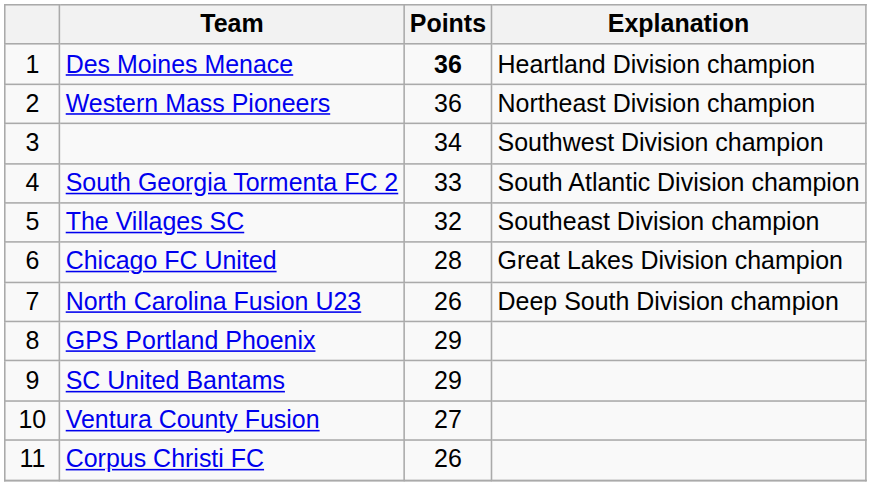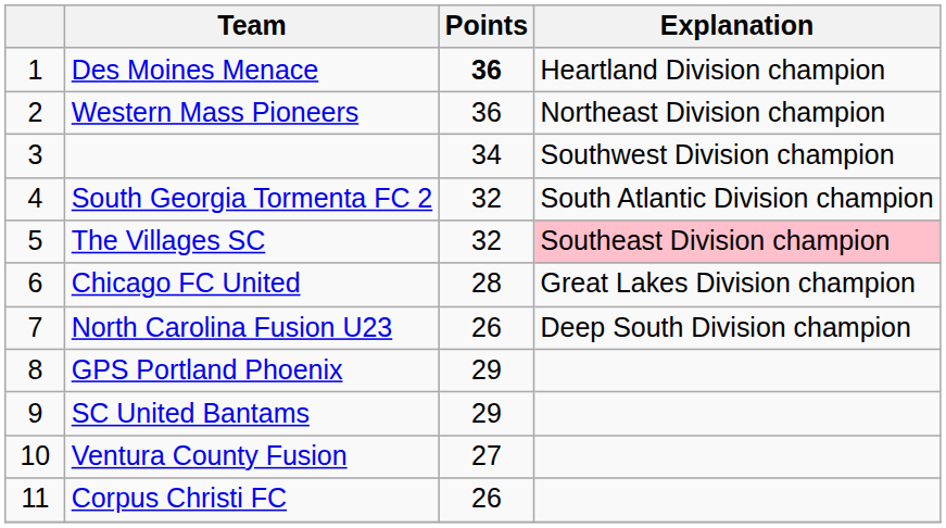South Georgia Tormenta FC 2 | Points: 33 -> 32
The Villages SC | Explanation: no background -> pink background
